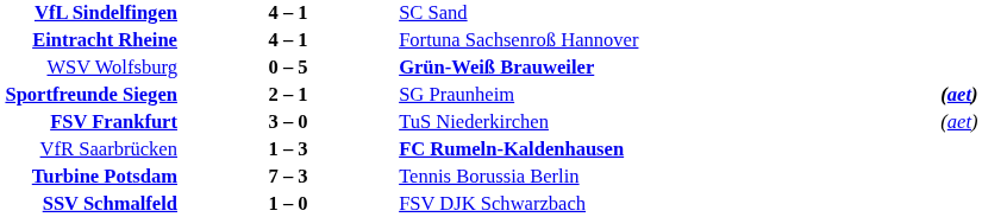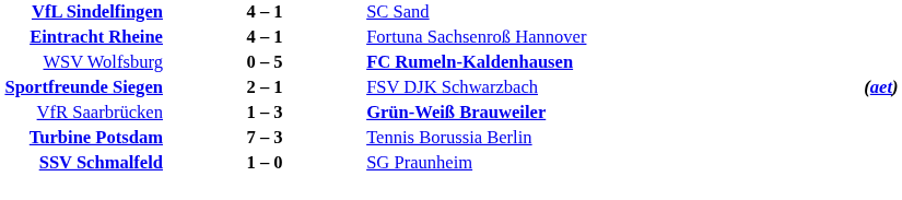WSV Wolfsburg | column 3: Grün-Weiß Brauweiler -> FC Rumeln-Kaldenhausen
Sportfreunde Siegen | column 3: SG Praunheim -> FSV DJK Schwarzbach
- row: FSV Frankfurt | 3 – 0 | TuS Niederkirchen | (aet)
VfR Saarbrücken | column 3: FC Rumeln-Kaldenhausen -> Grün-Weiß Brauweiler
SSV Schmalfeld | column 3: FSV DJK Schwarzbach -> SG Praunheim
